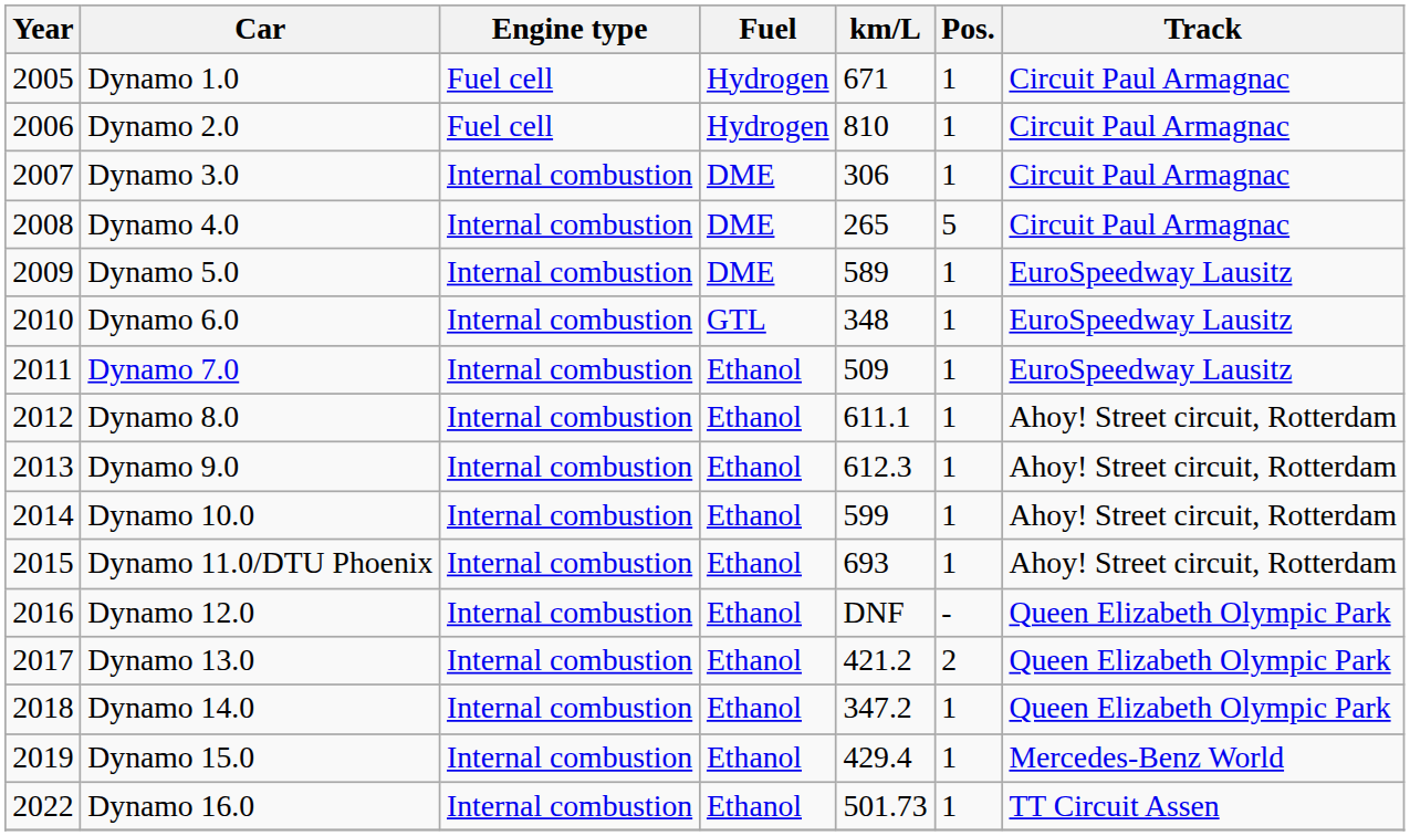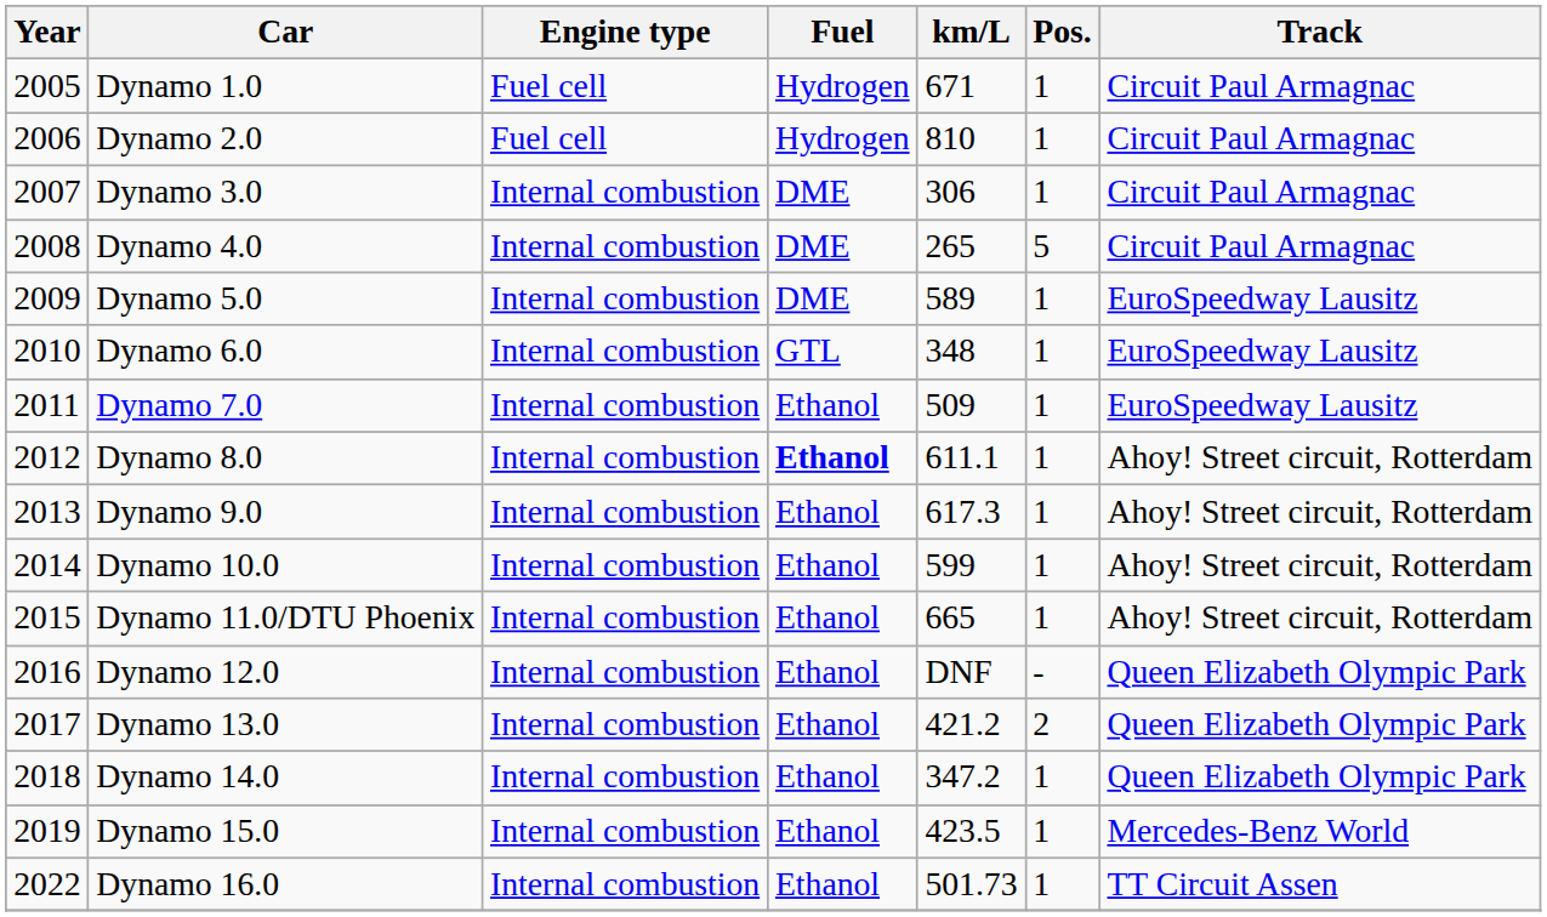Dynamo 8.0 | Fuel: normal -> bold
Dynamo 9.0 | km/L: 612.3 -> 617.3
Dynamo 11.0/DTU Phoenix | km/L: 693 -> 665
Dynamo 15.0 | km/L: 429.4 -> 423.5
